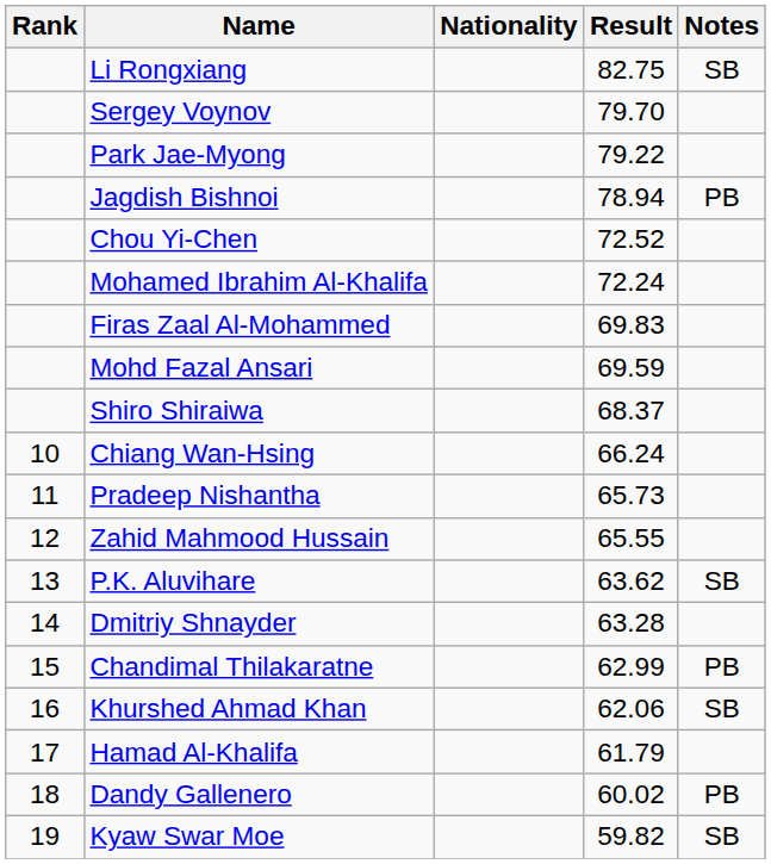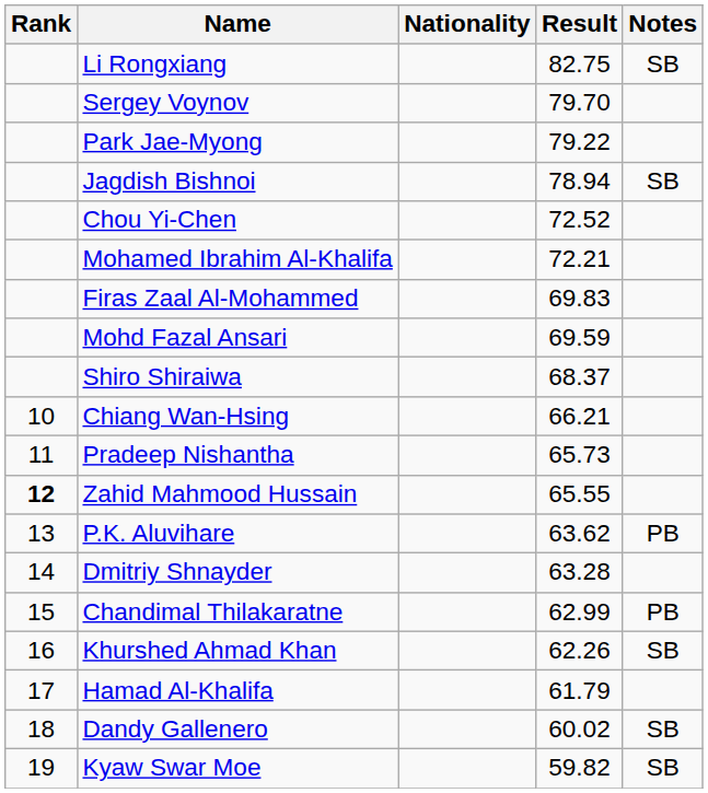Jagdish Bishnoi | Notes: PB -> SB
Mohamed Ibrahim Al-Khalifa | Result: 72.24 -> 72.21
Chiang Wan-Hsing | Result: 66.24 -> 66.21
Zahid Mahmood Hussain | Rank: normal -> bold
P.K. Aluvihare | Notes: SB -> PB
Khurshed Ahmad Khan | Result: 62.06 -> 62.26
Dandy Gallenero | Notes: PB -> SB
